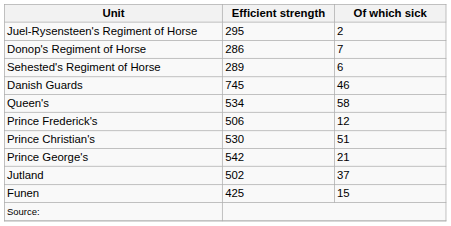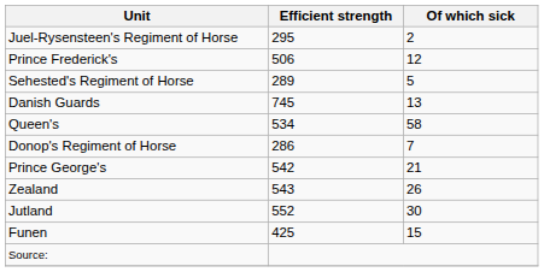rows swapped: Donop's Regiment of Horse <-> Prince Frederick's
Sehested's Regiment of Horse | Of which sick: 6 -> 5
Danish Guards | Of which sick: 46 -> 13
- row: Prince Christian's | 530 | 51
+ row: Zealand | 543 | 26
Jutland | Efficient strength: 502 -> 552
Jutland | Of which sick: 37 -> 30
